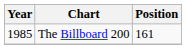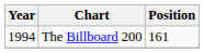The Billboard 200 | Year: 1985 -> 1994
